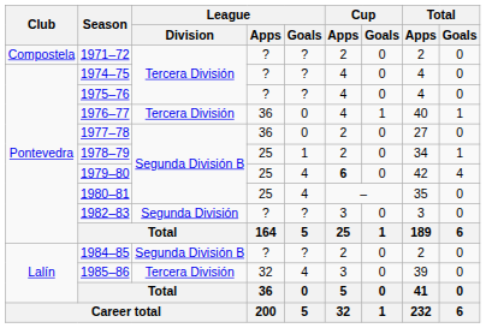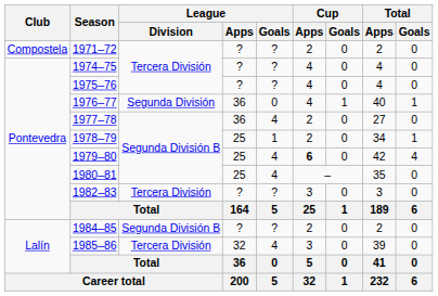1976–77 | League / Division: Tercera División -> Segunda División
1977–78 | League / Goals: 0 -> 4
1982–83 | League / Division: Segunda División -> Tercera División
